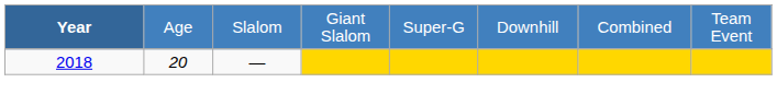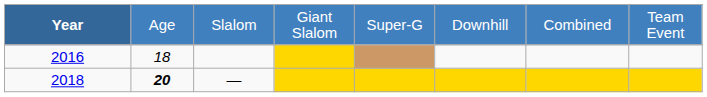+ row: 2016 | 18
2018 | column 2: normal -> bold
